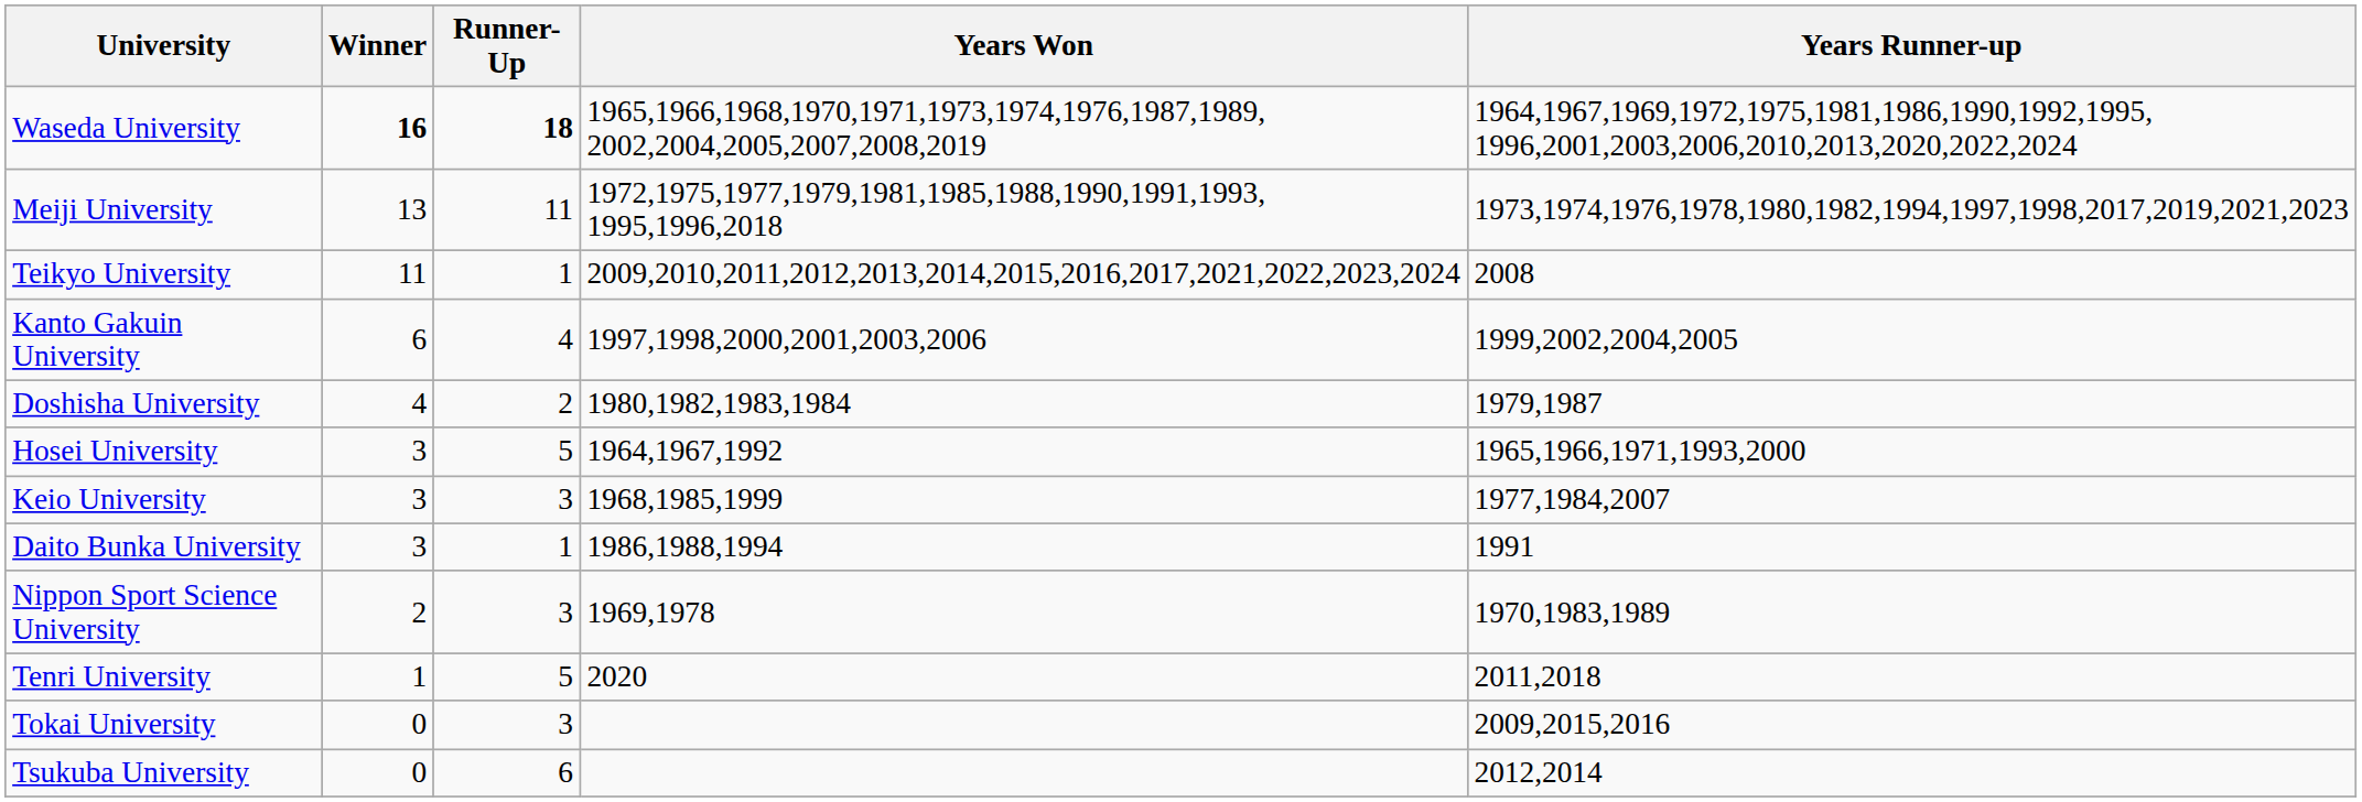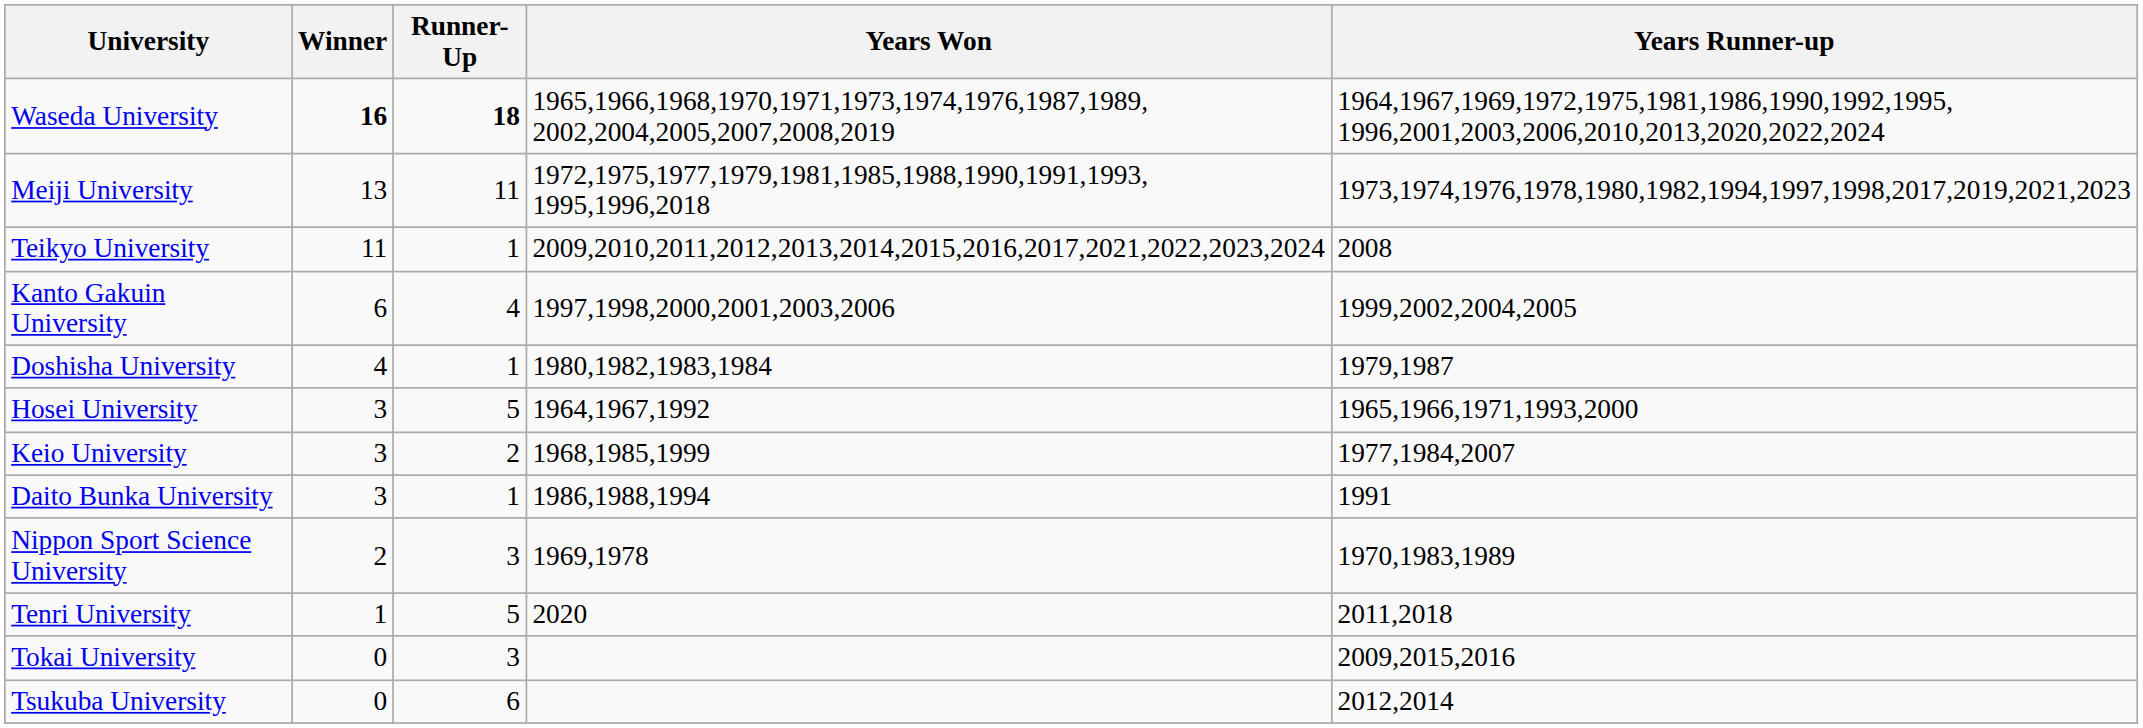Doshisha University | Runner-Up: 2 -> 1
Keio University | Runner-Up: 3 -> 2
